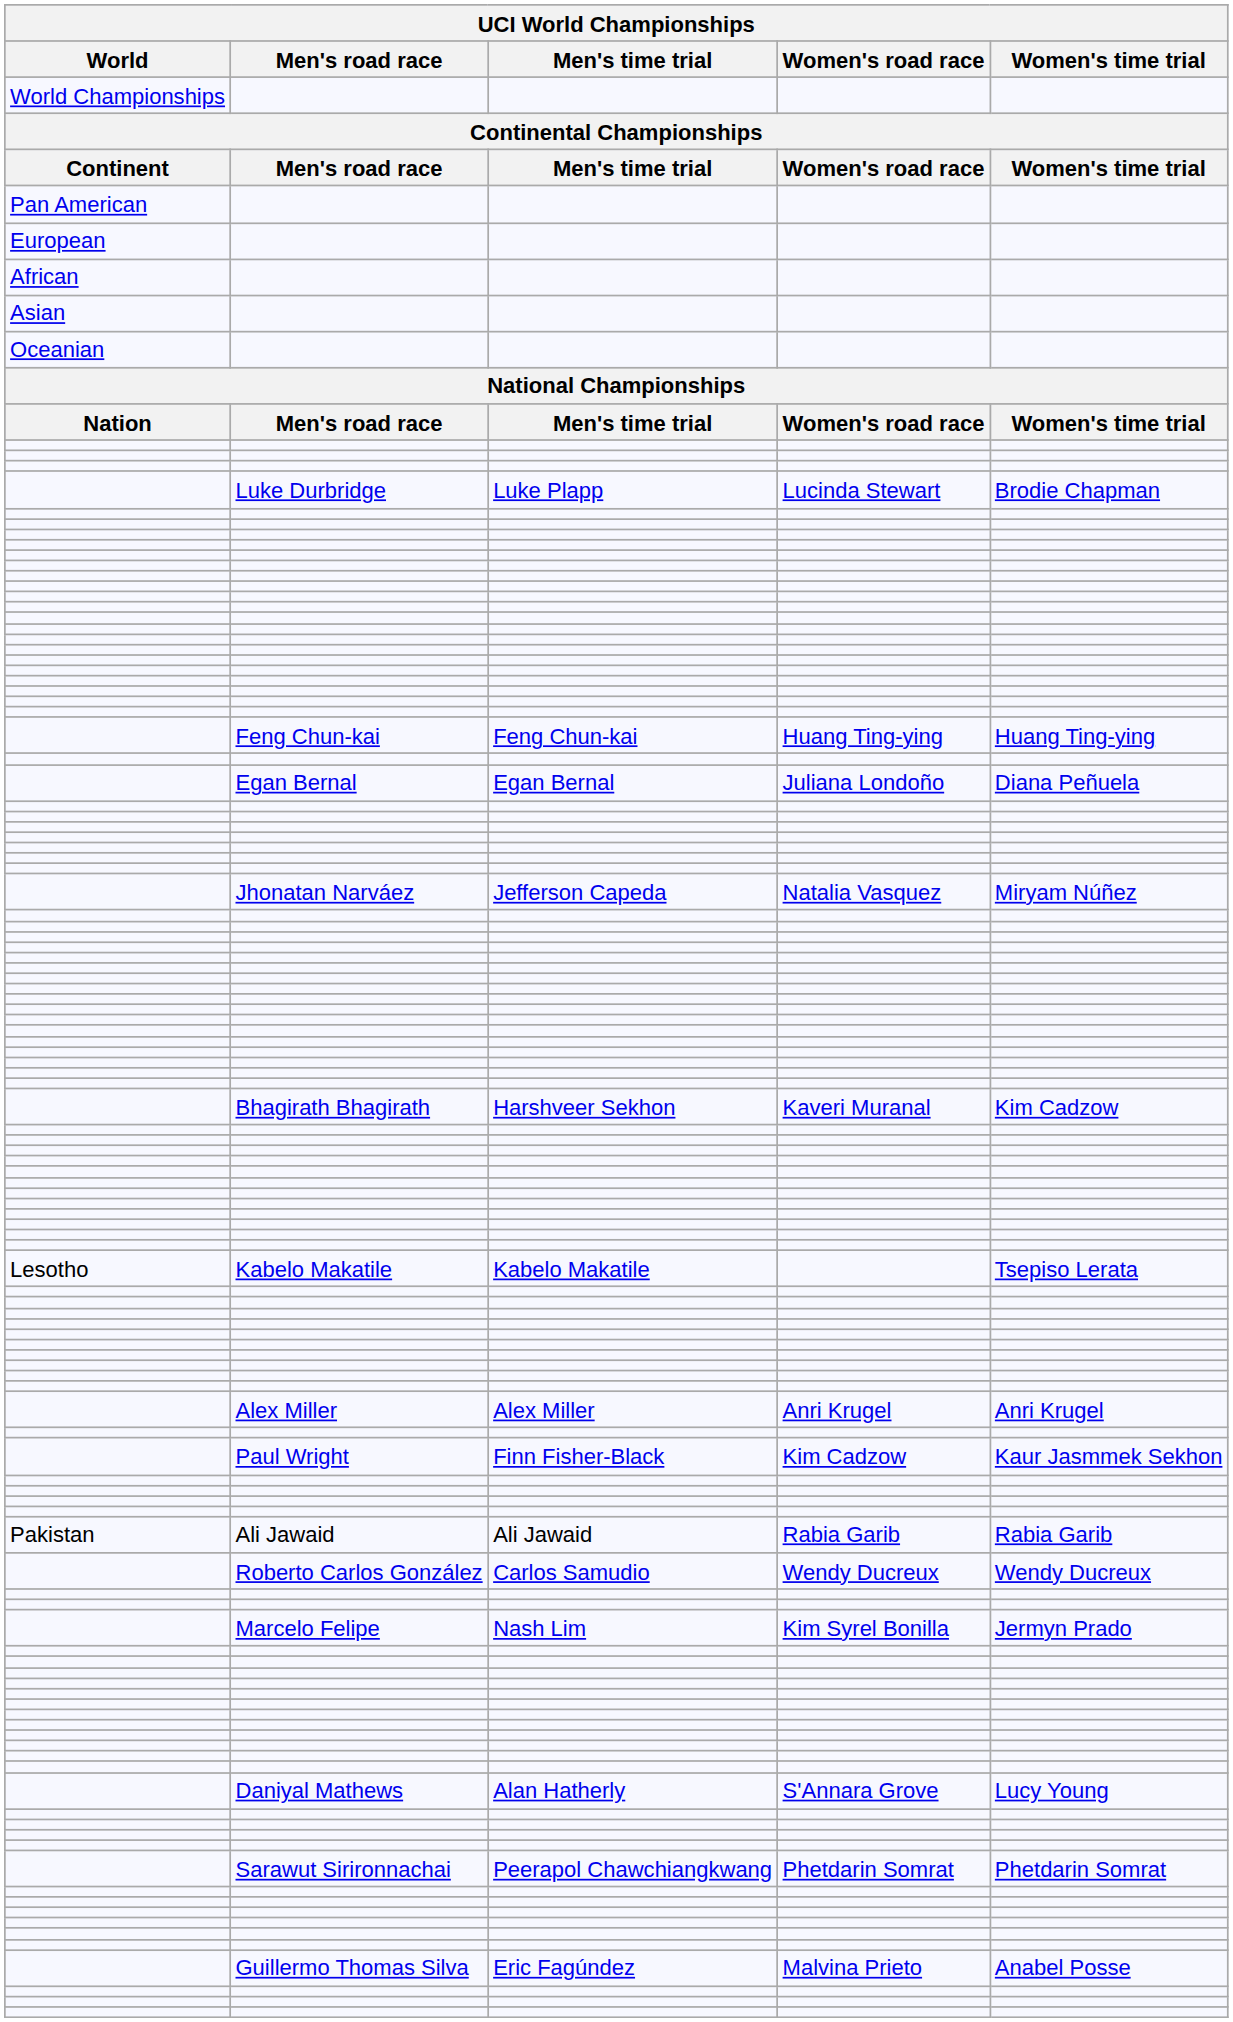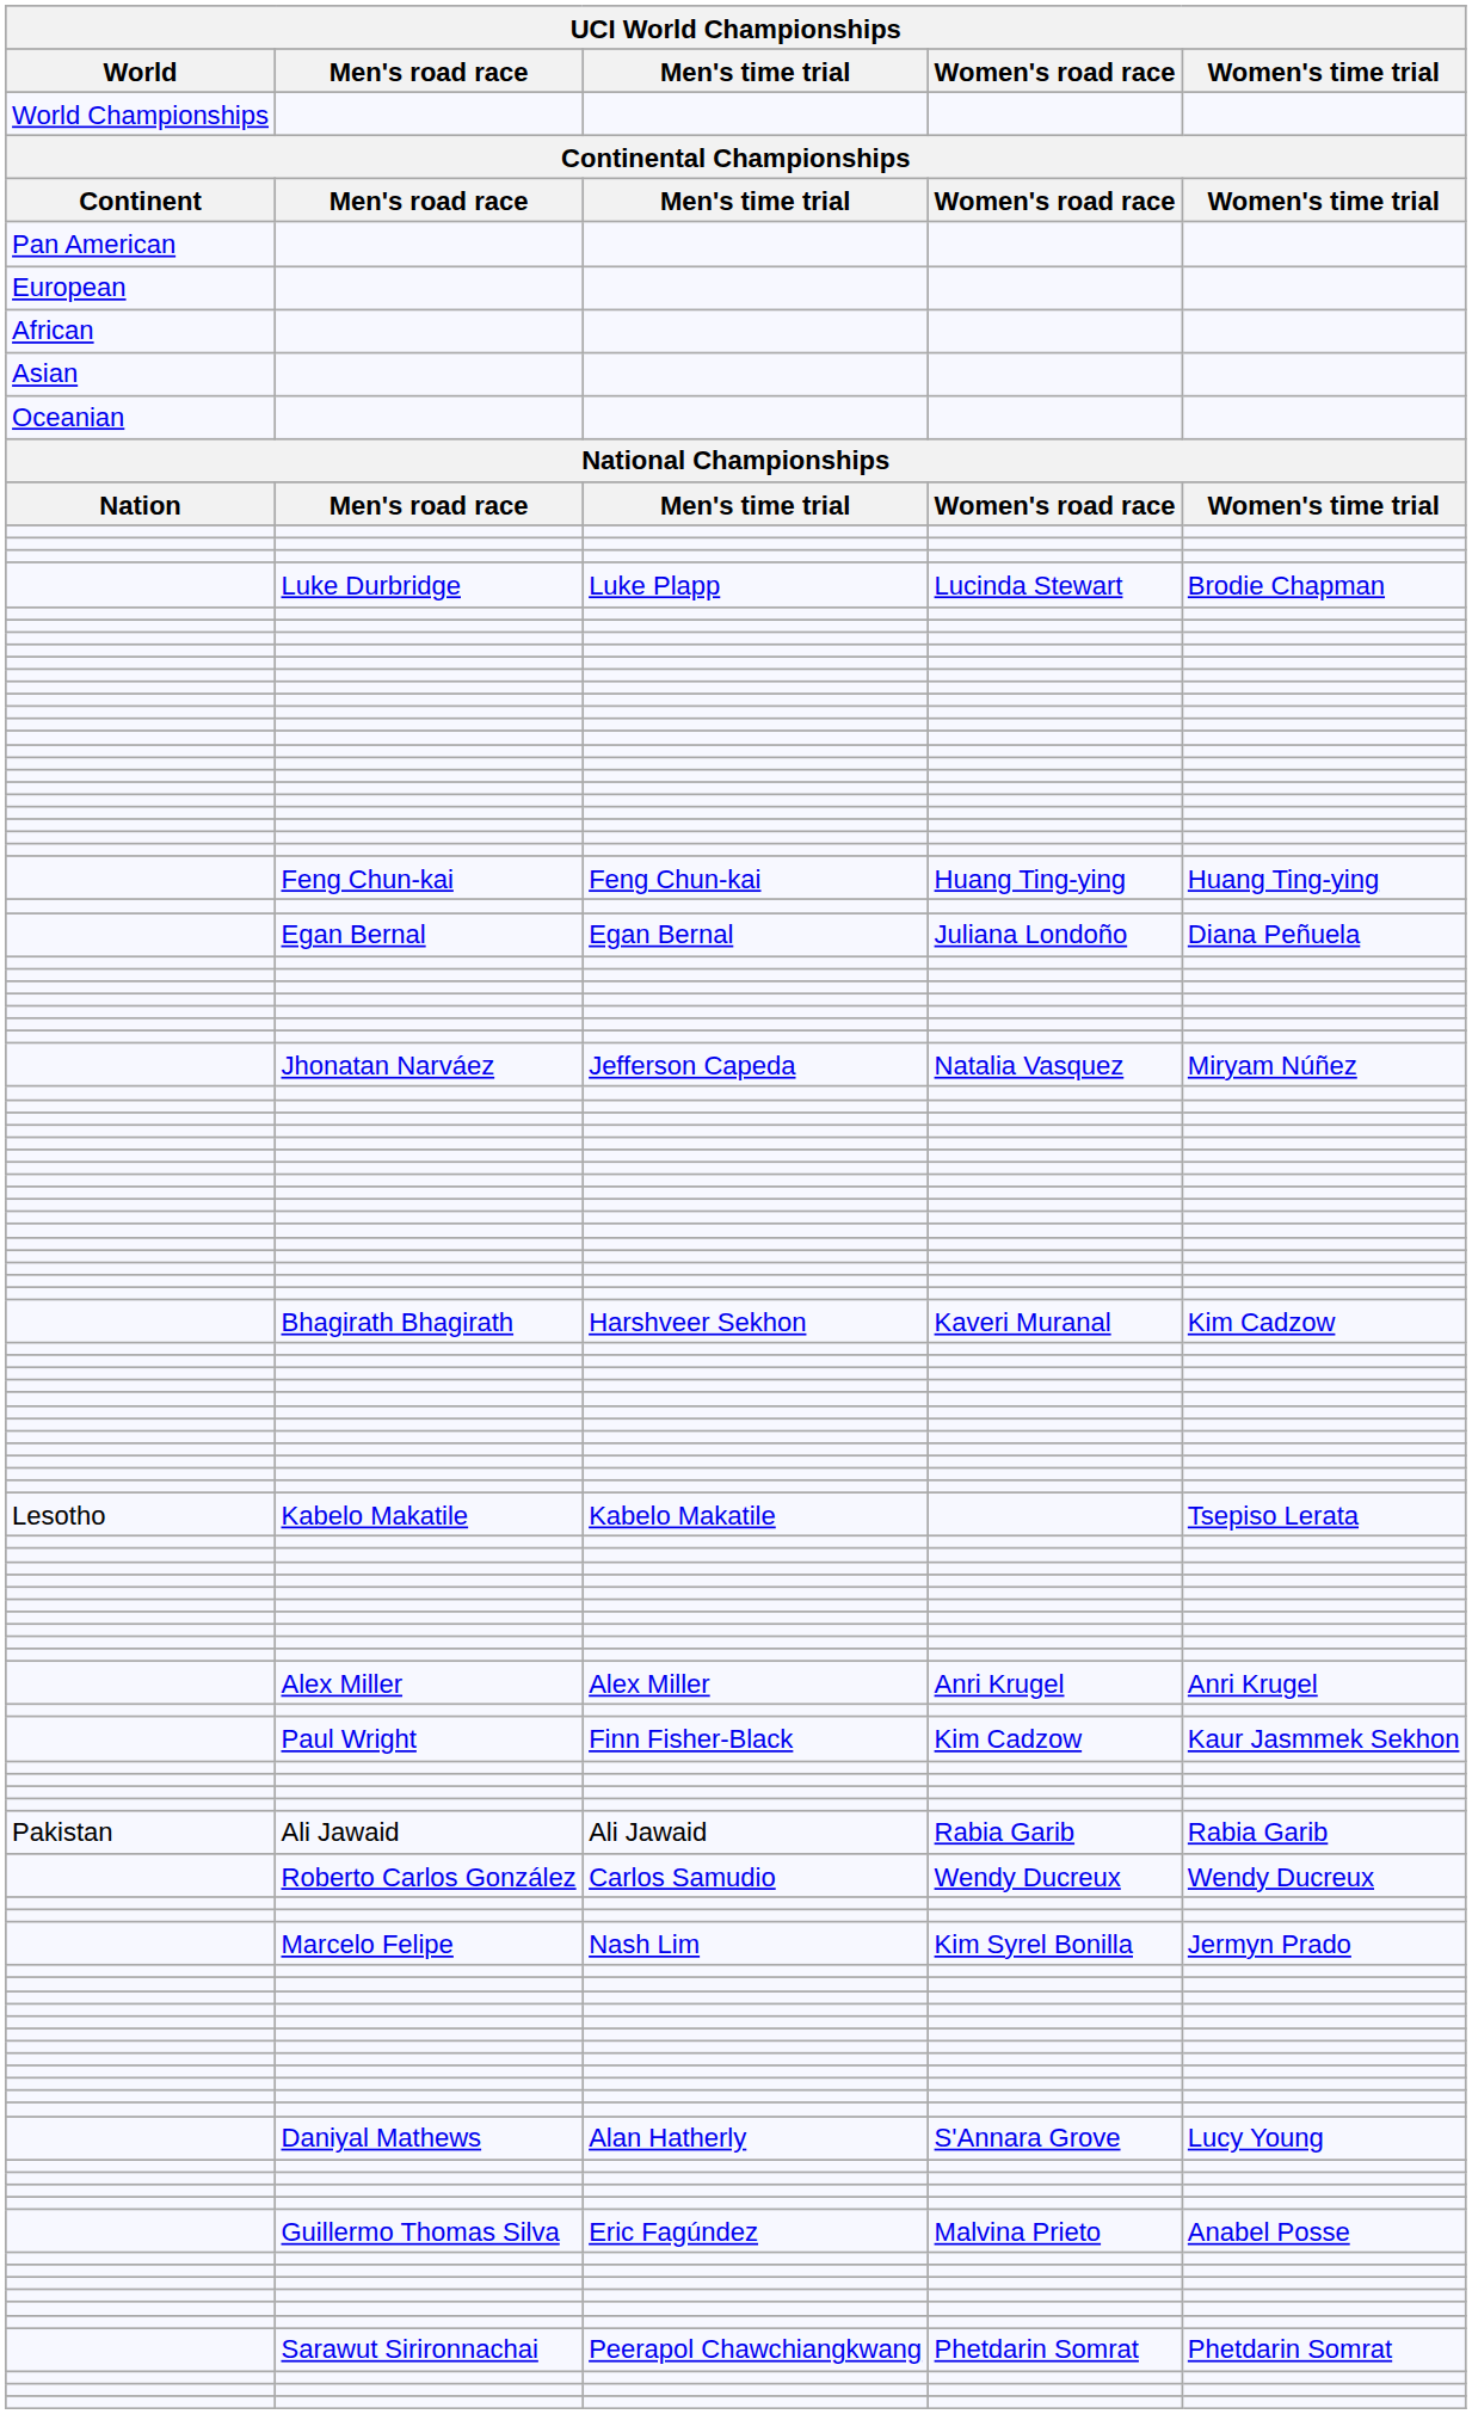rows swapped: Sarawut Sirironnachai <-> Guillermo Thomas Silva
